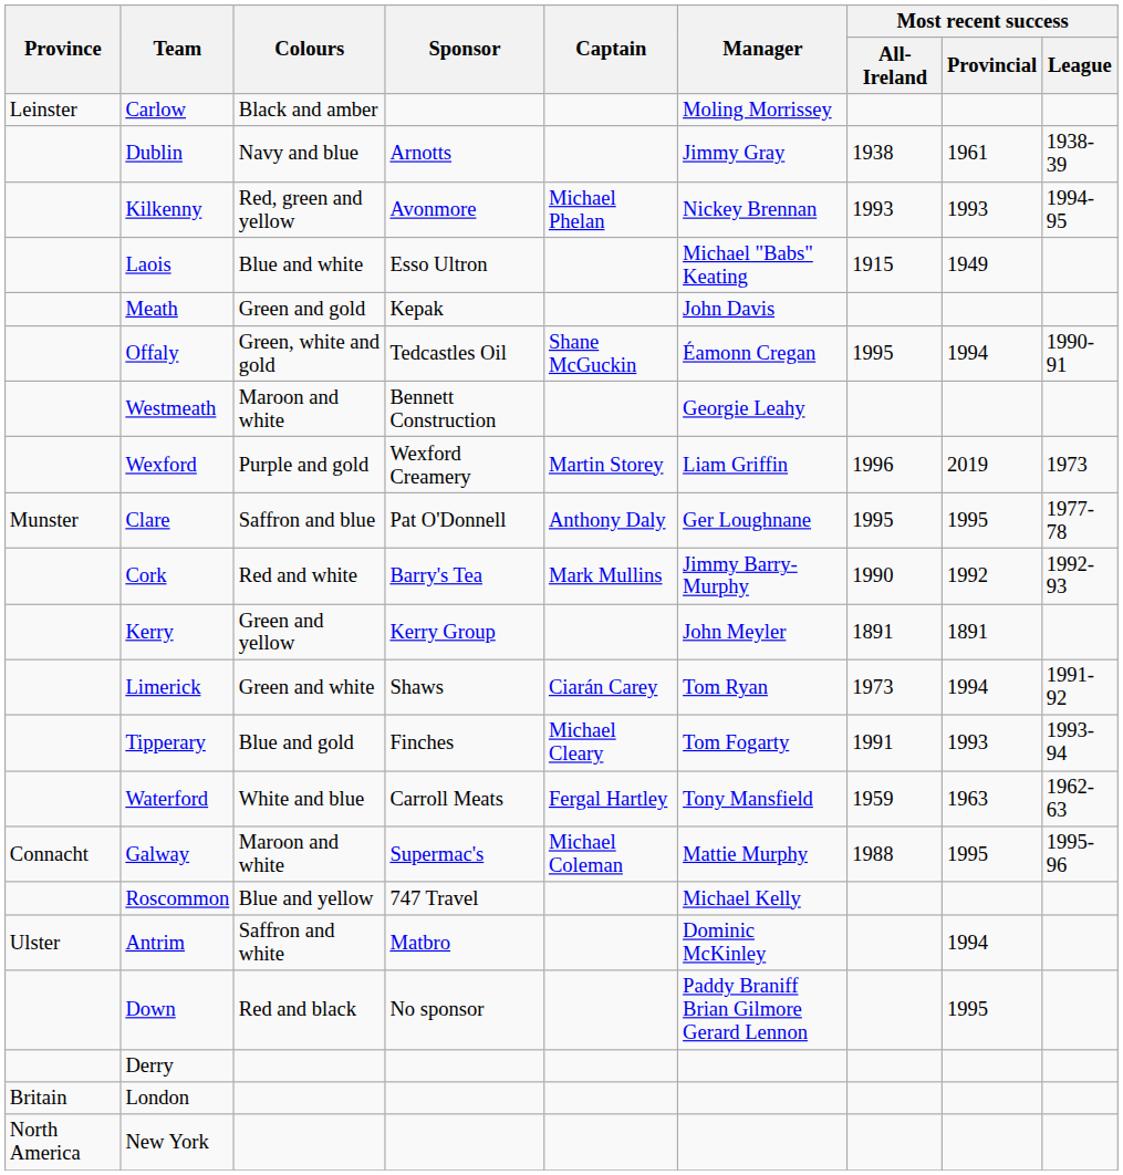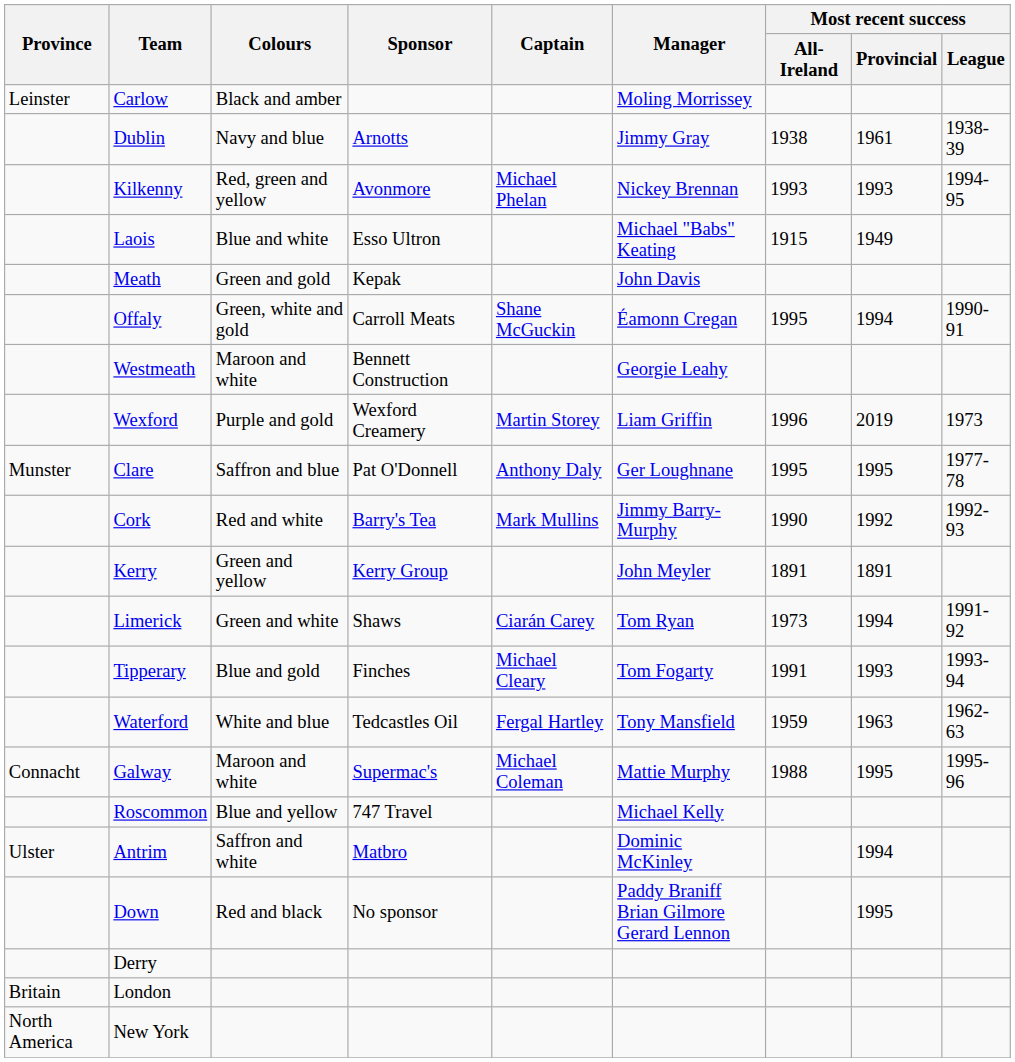Offaly | Sponsor: Tedcastles Oil -> Carroll Meats
Waterford | Sponsor: Carroll Meats -> Tedcastles Oil
